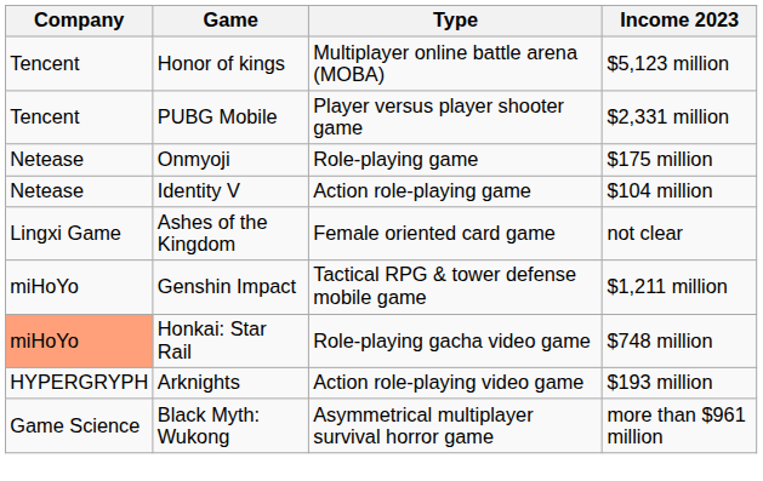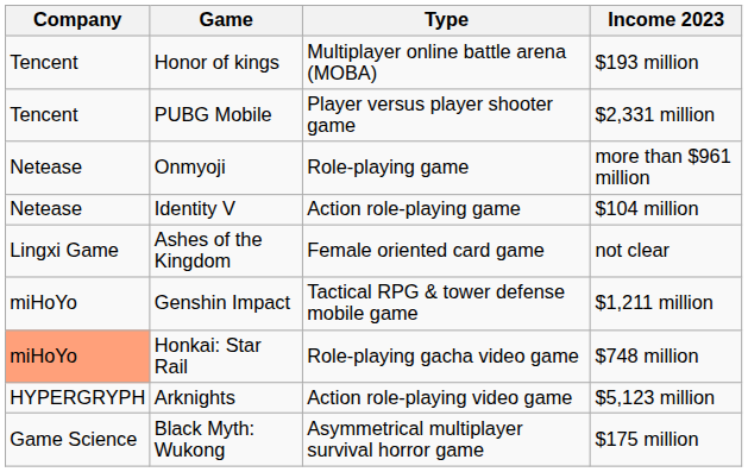Honor of kings | Income 2023: $5,123 million -> $193 million
Onmyoji | Income 2023: $175 million -> more than $961 million
Arknights | Income 2023: $193 million -> $5,123 million
Black Myth: Wukong | Income 2023: more than $961 million -> $175 million
